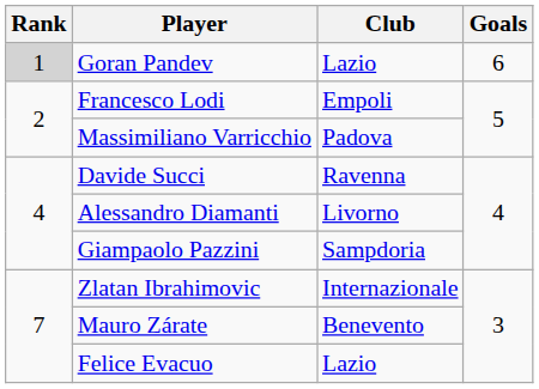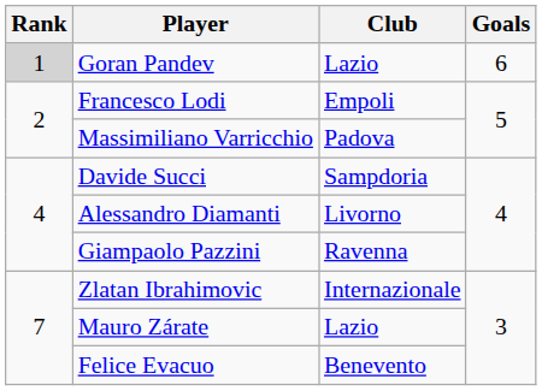Davide Succi | Club: Ravenna -> Sampdoria
Giampaolo Pazzini | Club: Sampdoria -> Ravenna
Mauro Zárate | Club: Benevento -> Lazio
Felice Evacuo | Club: Lazio -> Benevento
